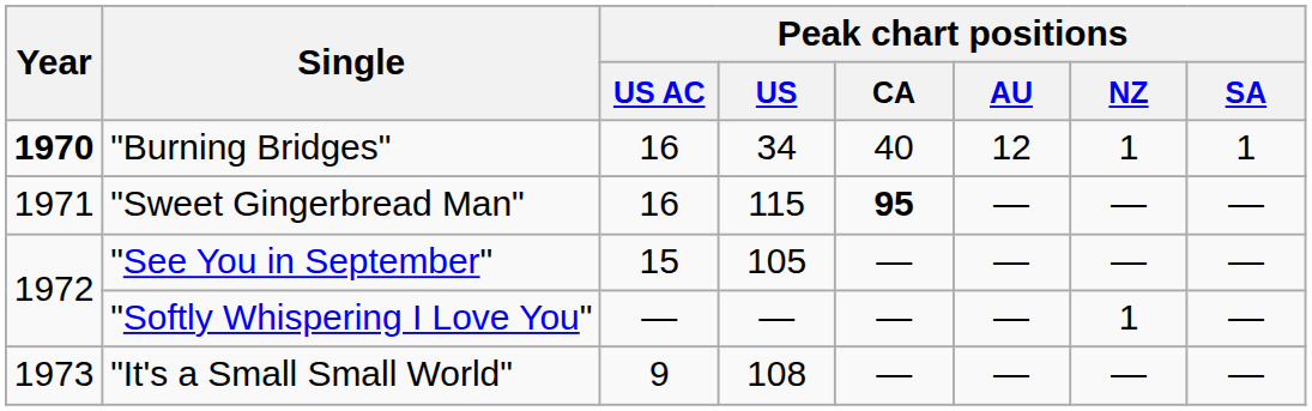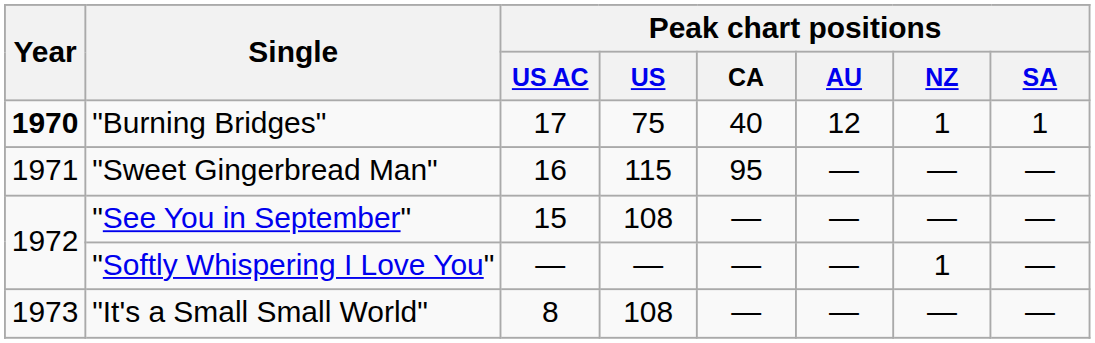"Burning Bridges" | Peak chart positions / US AC: 16 -> 17
"Burning Bridges" | Peak chart positions / US: 34 -> 75
"Sweet Gingerbread Man" | Peak chart positions / CA: bold -> normal
"See You in September" | Peak chart positions / US: 105 -> 108
"It's a Small Small World" | Peak chart positions / US AC: 9 -> 8
